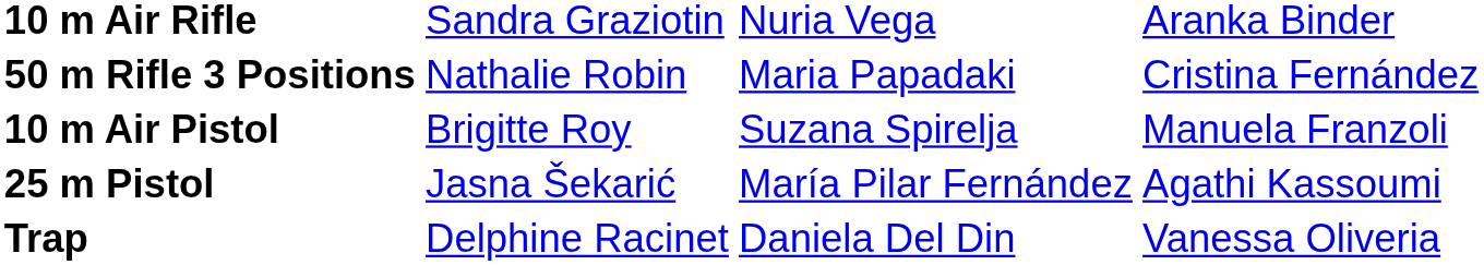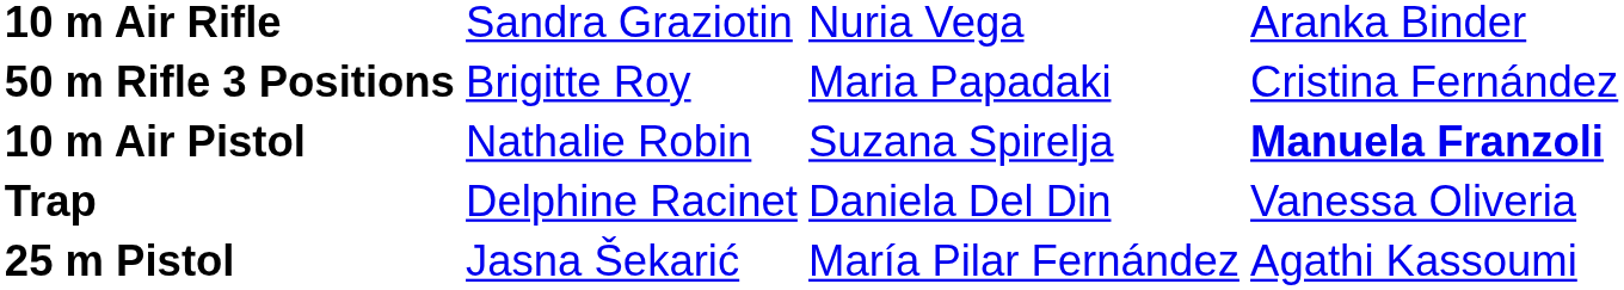50 m Rifle 3 Positions | column 2: Nathalie Robin -> Brigitte Roy
10 m Air Pistol | column 2: Brigitte Roy -> Nathalie Robin
10 m Air Pistol | column 4: normal -> bold
rows swapped: 25 m Pistol <-> Trap
